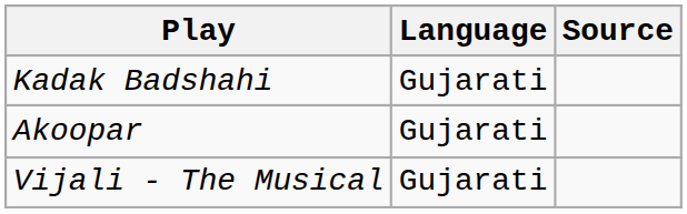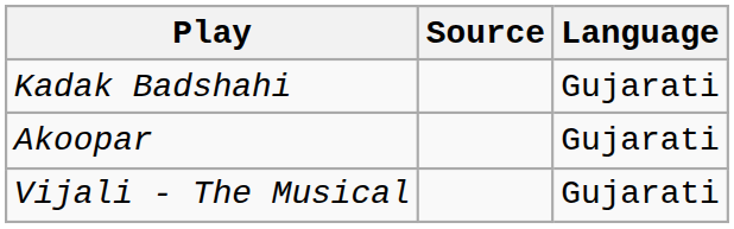columns swapped: Language <-> Source
